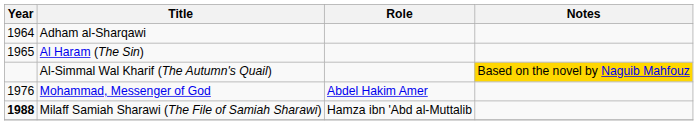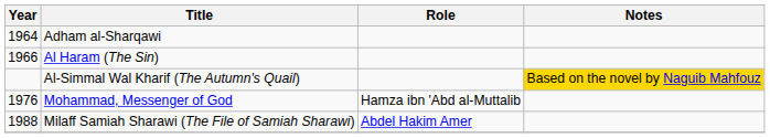Al Haram (The Sin) | Year: 1965 -> 1966
Mohammad, Messenger of God | Role: Abdel Hakim Amer -> Hamza ibn 'Abd al-Muttalib
Milaff Samiah Sharawi (The File of Samiah Sharawi) | Year: bold -> normal
Milaff Samiah Sharawi (The File of Samiah Sharawi) | Role: Hamza ibn 'Abd al-Muttalib -> Abdel Hakim Amer
